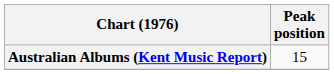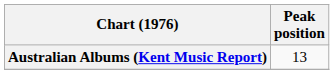Australian Albums (Kent Music Report) | Peak position: 15 -> 13
